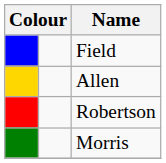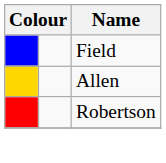- row: Morris
